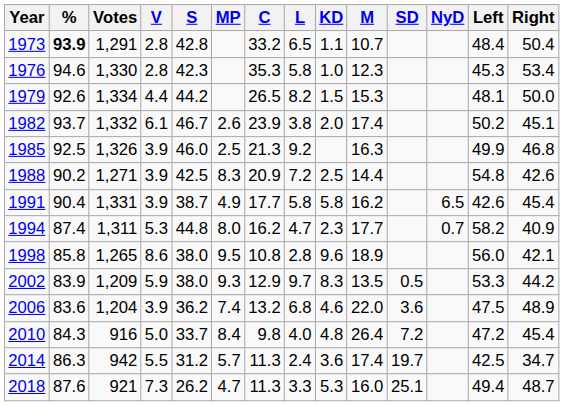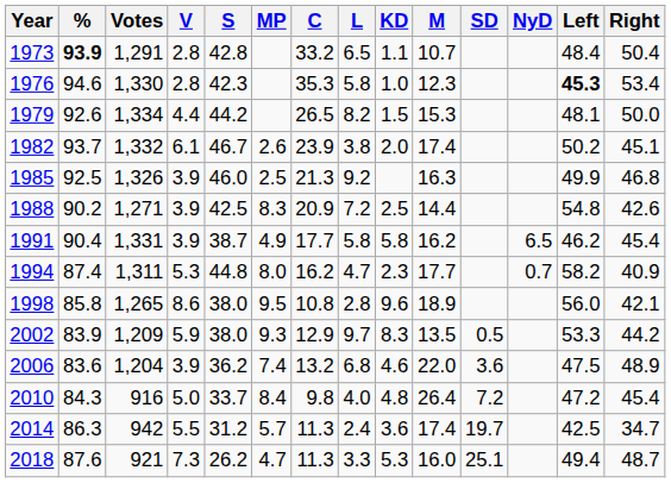1976 | Left: normal -> bold
1991 | Left: 42.6 -> 46.2
